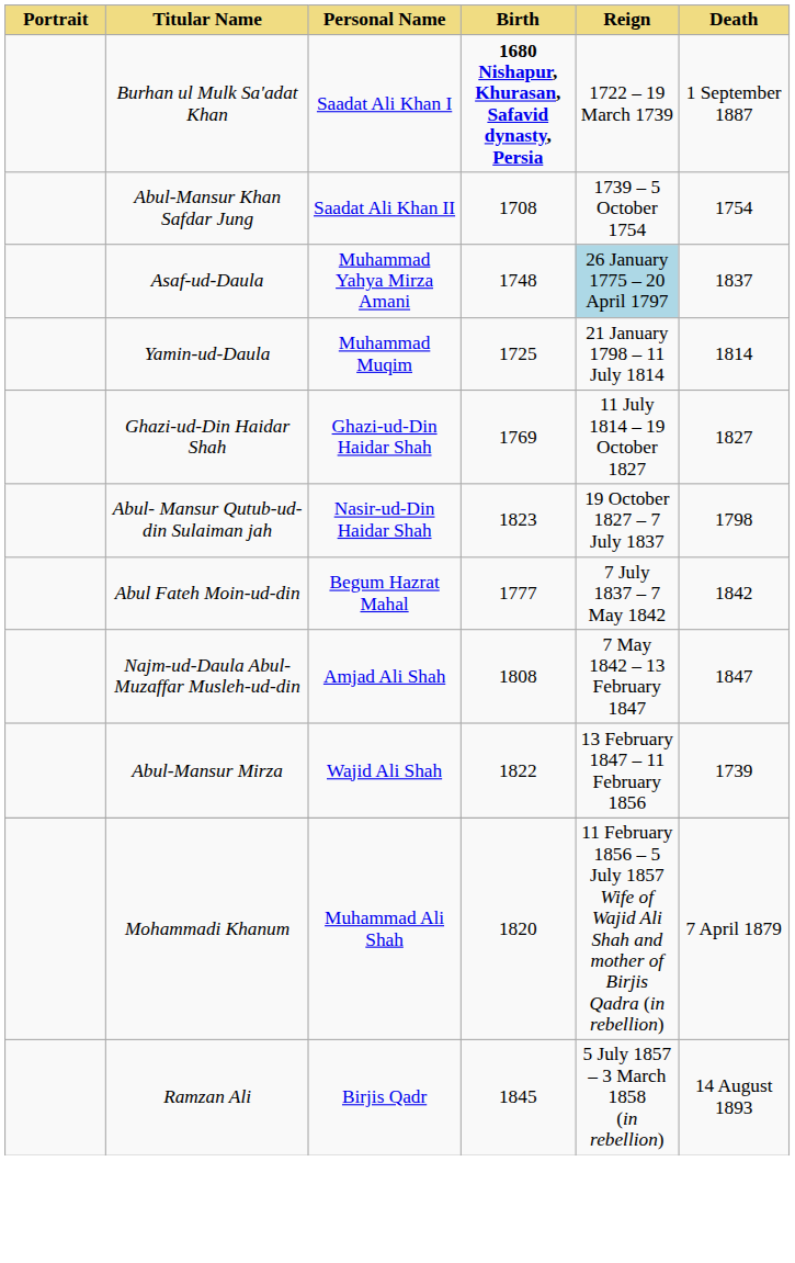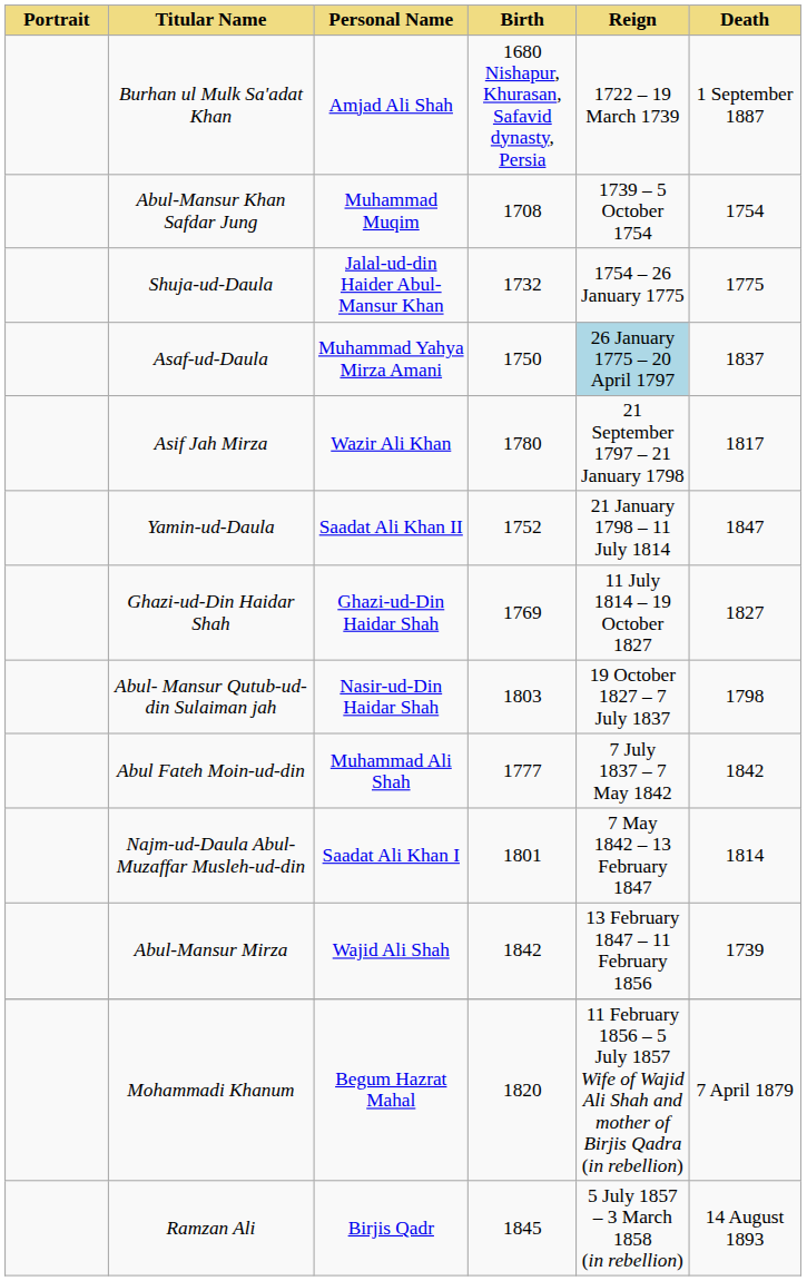Burhan ul Mulk Sa'adat Khan | Personal Name: Saadat Ali Khan I -> Amjad Ali Shah
Burhan ul Mulk Sa'adat Khan | Birth: bold -> normal
Abul-Mansur Khan Safdar Jung | Personal Name: Saadat Ali Khan II -> Muhammad Muqim
+ row: Shuja-ud-Daula | Jalal-ud-din Haider Abul-Mansur Khan | 1732 | 1754 – 26 January 1775 | 1775
Asaf-ud-Daula | Birth: 1748 -> 1750
+ row: Asif Jah Mirza | Wazir Ali Khan | 1780 | 21 September 1797 – 21 January 1798 | 1817
Yamin-ud-Daula | Personal Name: Muhammad Muqim -> Saadat Ali Khan II
Yamin-ud-Daula | Birth: 1725 -> 1752
Yamin-ud-Daula | Death: 1814 -> 1847
Abul- Mansur Qutub-ud-din Sulaiman jah | Birth: 1823 -> 1803
Abul Fateh Moin-ud-din | Personal Name: Begum Hazrat Mahal -> Muhammad Ali Shah
Najm-ud-Daula Abul-Muzaffar Musleh-ud-din | Personal Name: Amjad Ali Shah -> Saadat Ali Khan I
Najm-ud-Daula Abul-Muzaffar Musleh-ud-din | Birth: 1808 -> 1801
Najm-ud-Daula Abul-Muzaffar Musleh-ud-din | Death: 1847 -> 1814
Abul-Mansur Mirza | Birth: 1822 -> 1842
Mohammadi Khanum | Personal Name: Muhammad Ali Shah -> Begum Hazrat Mahal
